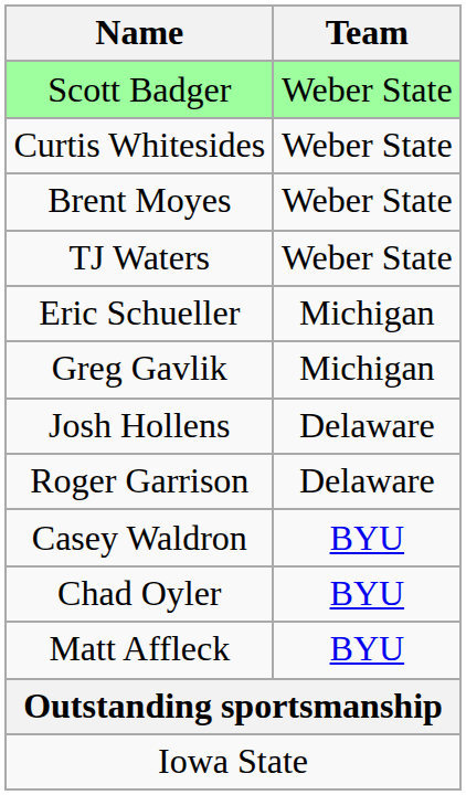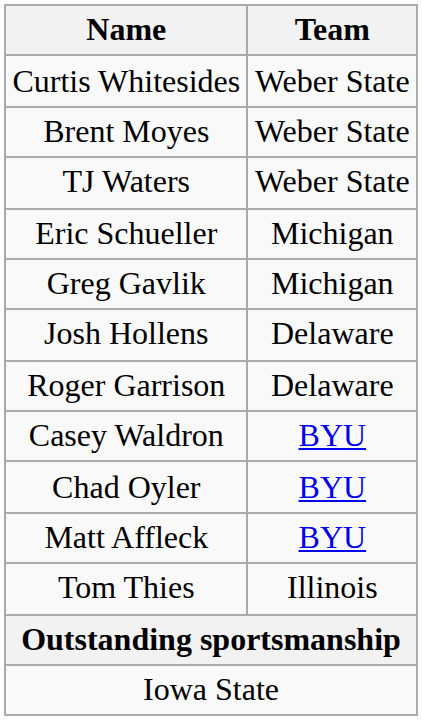- row: Scott Badger | Weber State
+ row: Tom Thies | Illinois
